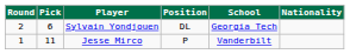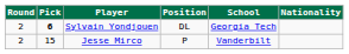Sylvain Yondjouen | Pick: normal -> bold
Jesse Mirco | Round: 1 -> 2
Jesse Mirco | Pick: 11 -> 15
